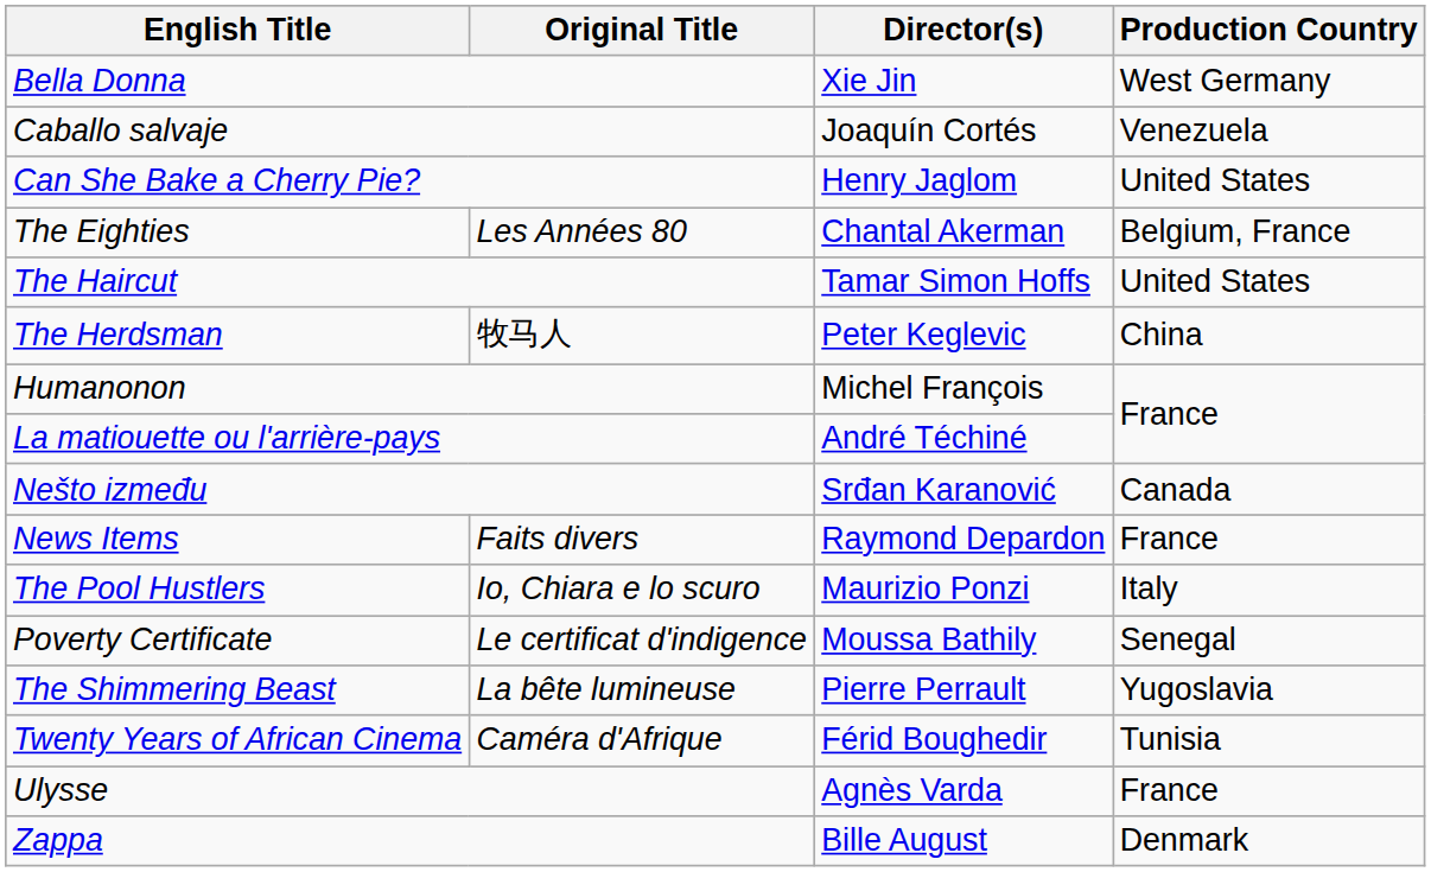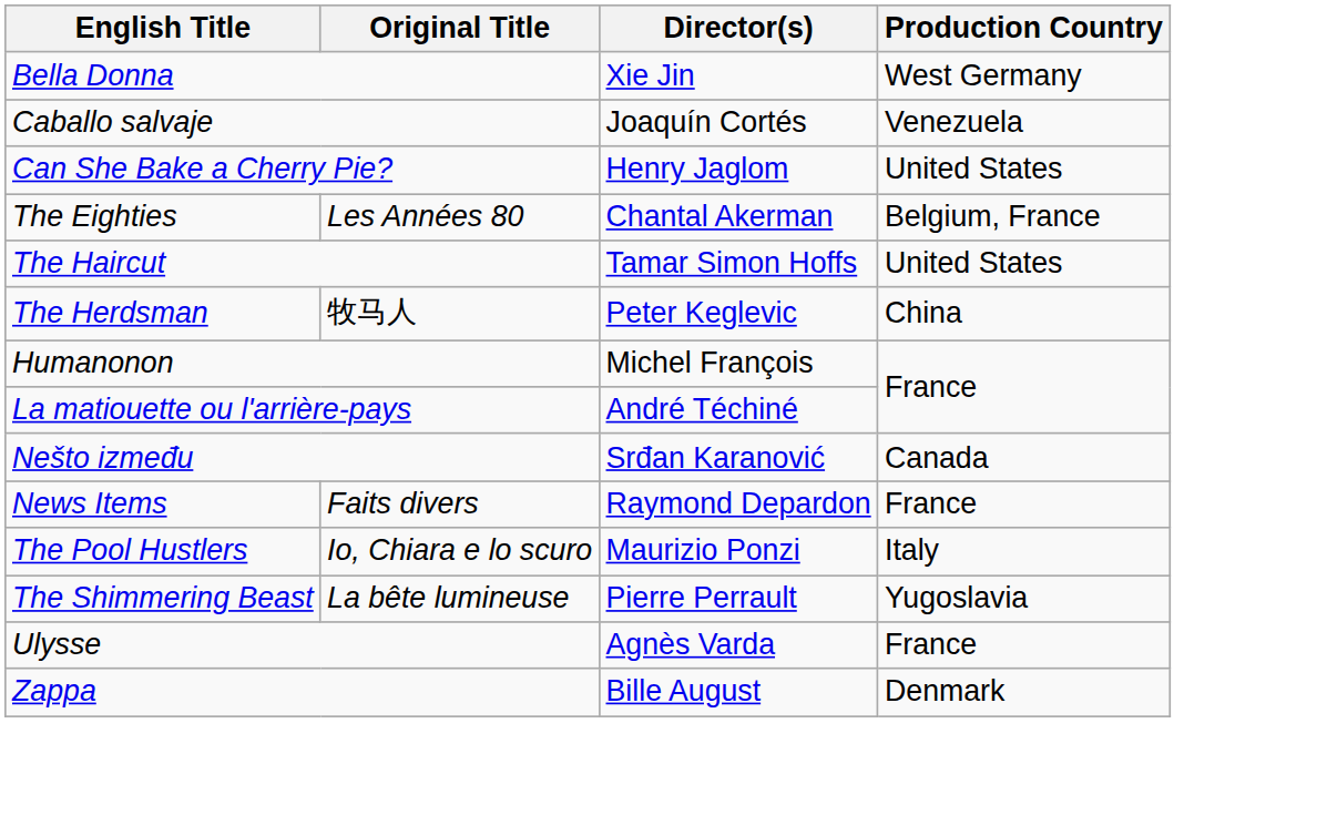- row: Poverty Certificate | Le certificat d'indigence | Moussa Bathily | Senegal
- row: Twenty Years of African Cinema | Caméra d'Afrique | Férid Boughedir | Tunisia
